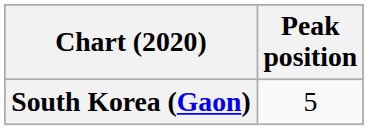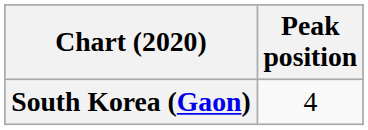South Korea (Gaon) | Peak position: 5 -> 4
